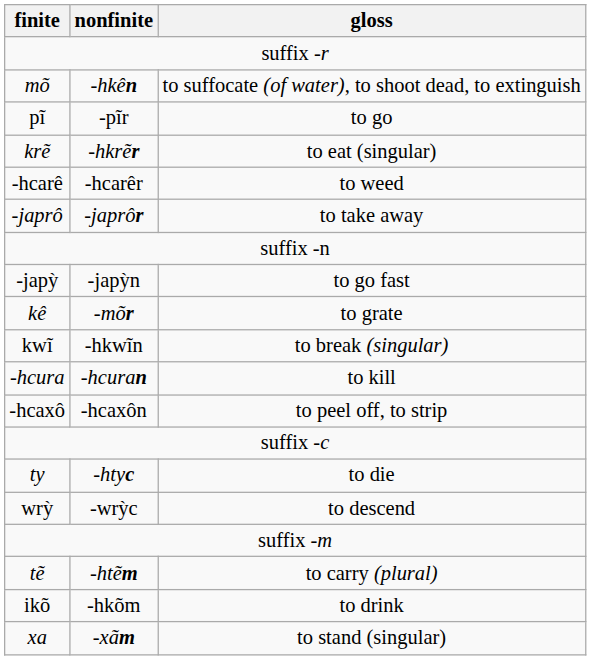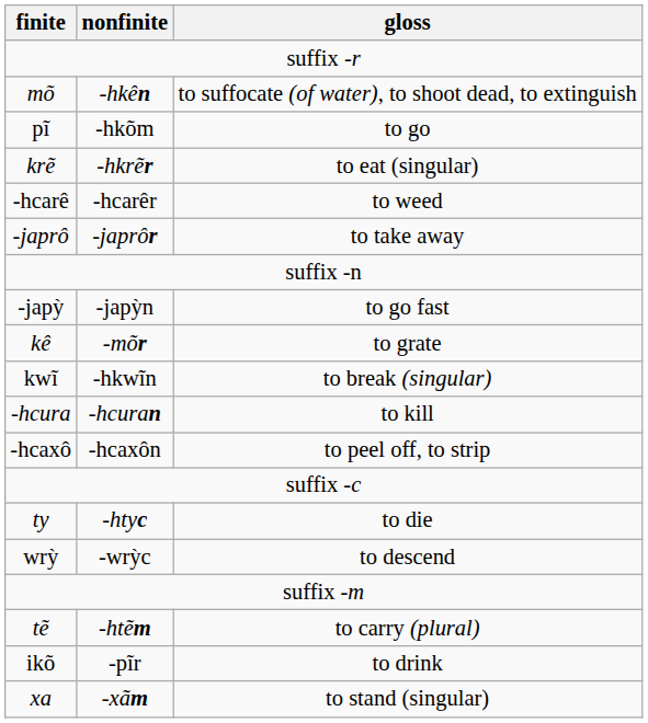pĩ | nonfinite: -pĩr -> -hkõm
ikõ | nonfinite: -hkõm -> -pĩr
